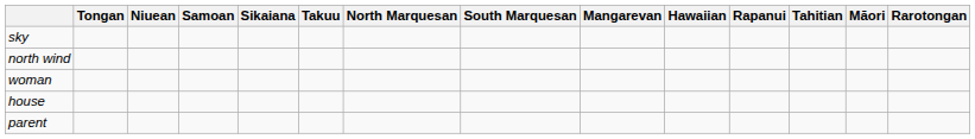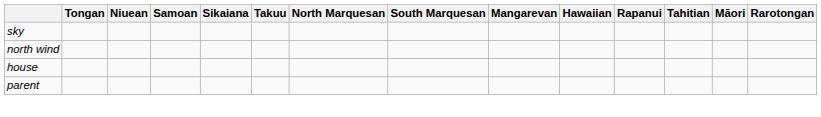- row: woman
